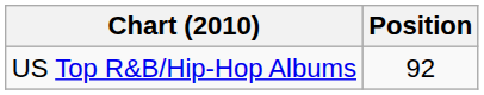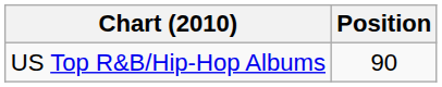US Top R&B/Hip-Hop Albums | Position: 92 -> 90
